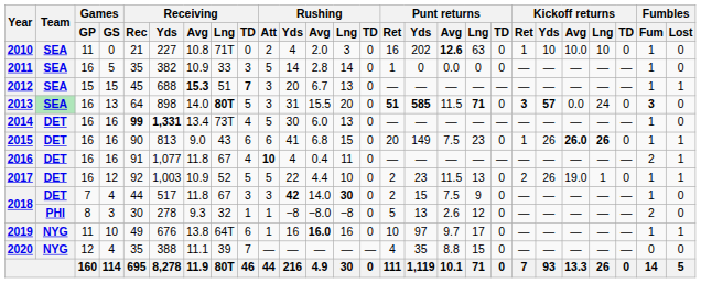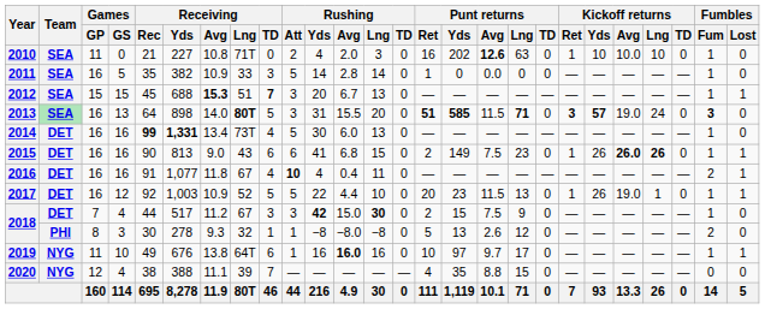2013 | Kickoff returns / Avg: 0.0 -> 19.0
2015 | Punt returns / Ret: 20 -> 2
2017 | Punt returns / Ret: 2 -> 20
2017 | Kickoff returns / Ret: 2 -> 1
2018 / 4 | Receiving / Avg: 11.8 -> 11.2
2018 / 4 | Rushing / Avg: 14.0 -> 15.0
2020 | Receiving / Rec: 35 -> 38
